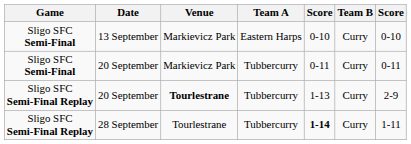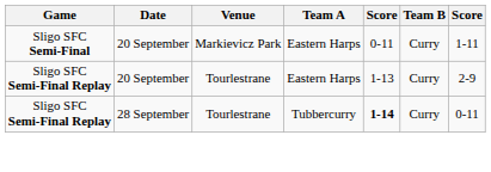- row: Sligo SFC Semi-Final | 13 September | Markievicz Park | Eastern Harps | 0-10 | Curry | 0-10
Sligo SFC Semi-Final / 20 September | Team A: Tubbercurry -> Eastern Harps
Sligo SFC Semi-Final / 20 September | column 7: 0-11 -> 1-11
Sligo SFC Semi-Final Replay / 20 September | Venue: bold -> normal
Sligo SFC Semi-Final Replay / 20 September | Team A: Tubbercurry -> Eastern Harps
28 September | column 7: 1-11 -> 0-11
